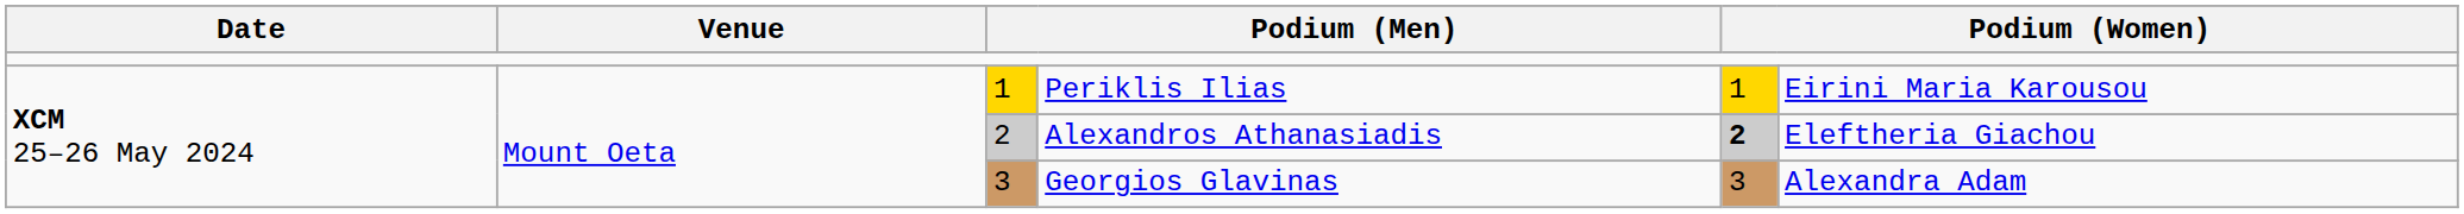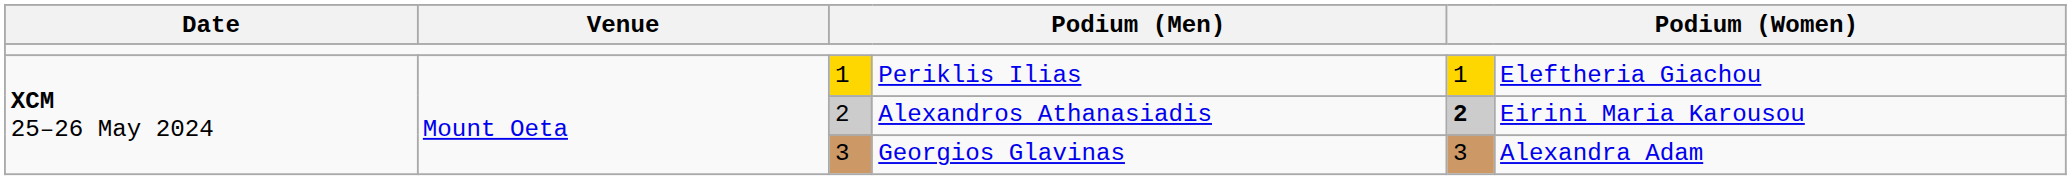Periklis Ilias | column 6: Eirini Maria Karousou -> Eleftheria Giachou
Alexandros Athanasiadis | column 6: Eleftheria Giachou -> Eirini Maria Karousou
